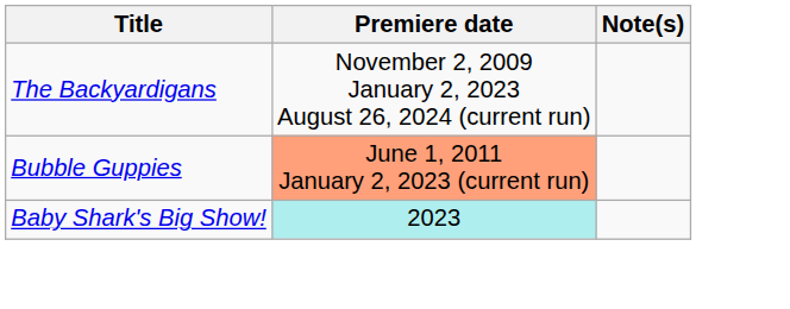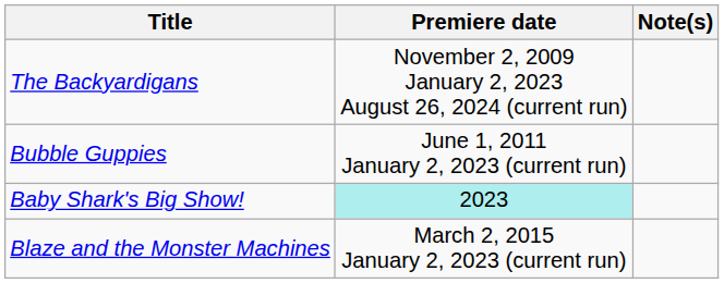Bubble Guppies | Premiere date: lightsalmon background -> no background
+ row: Blaze and the Monster Machines | March 2, 2015 January 2, 2023 (current run)
